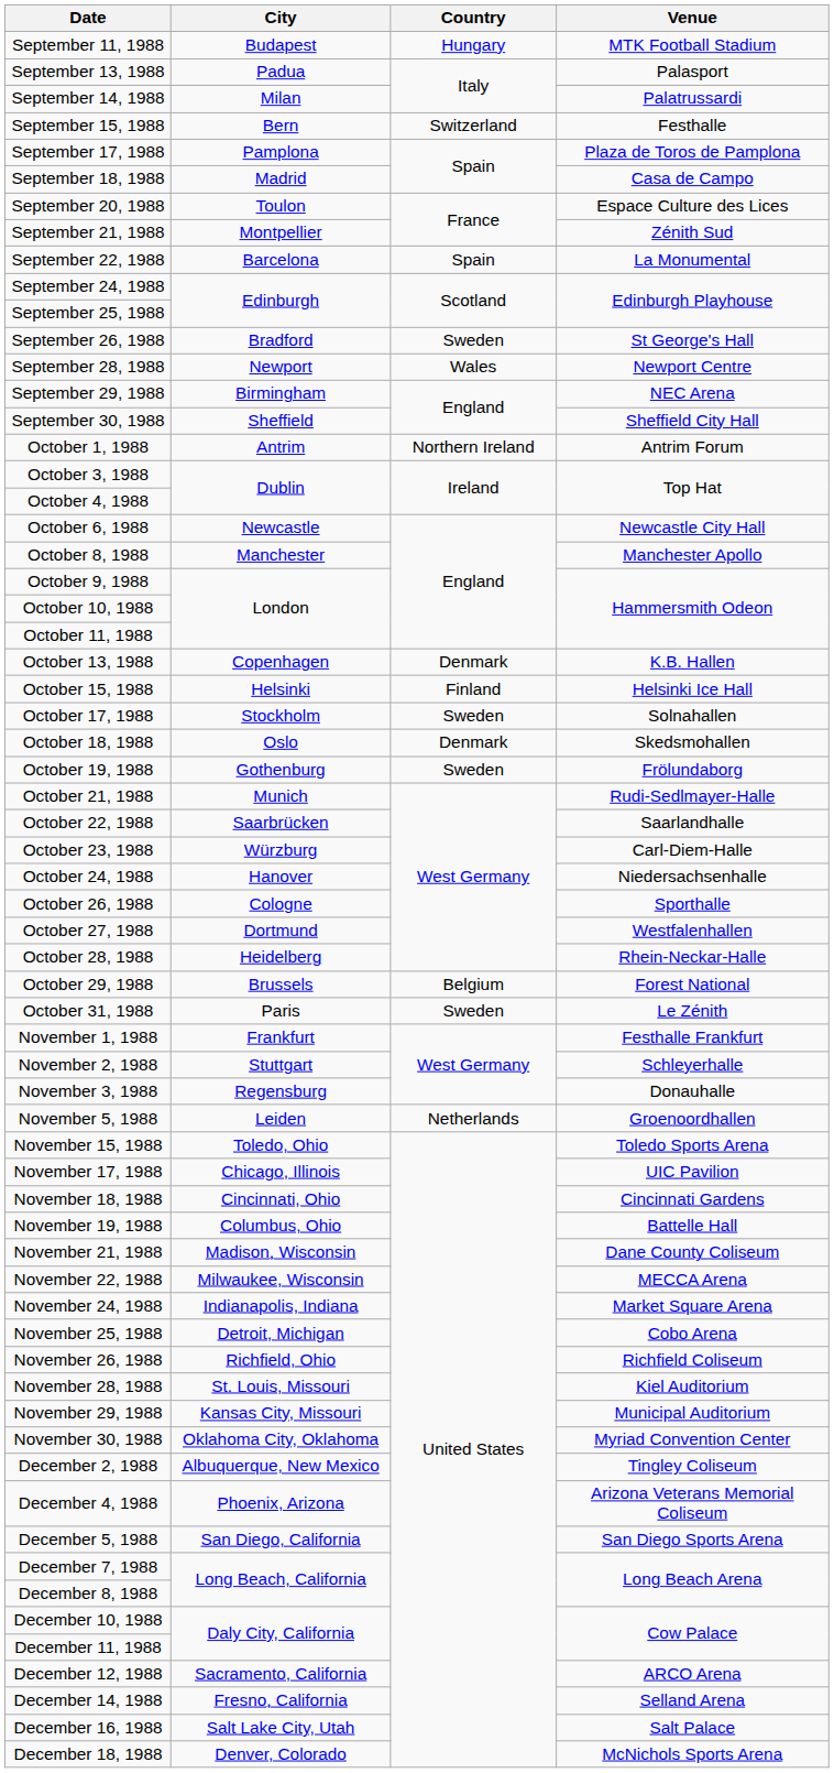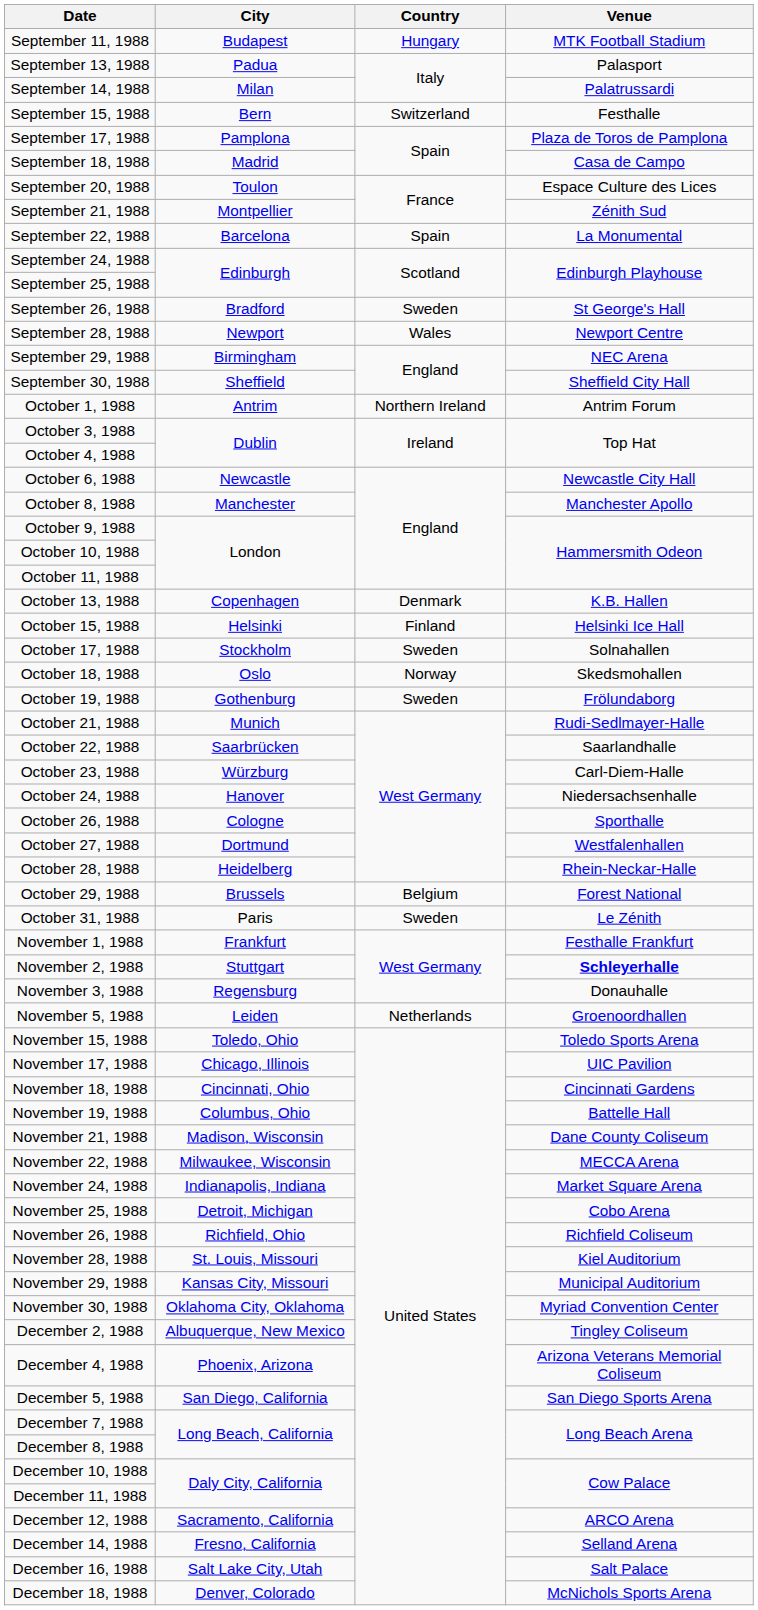October 18, 1988 | Country: Denmark -> Norway
November 2, 1988 | Venue: normal -> bold
